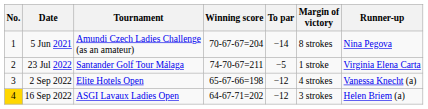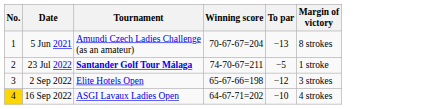- column: Runner-up | Nina Pegova | Virginia Elena Carta | Vanessa Knecht (a) | Helen Briem (a)
5 Jun 2021 | To par: −14 -> −13
23 Jul 2022 | Tournament: normal -> bold
2 Sep 2022 | Margin of victory: 4 strokes -> 3 strokes
16 Sep 2022 | To par: −12 -> −10
16 Sep 2022 | Margin of victory: 3 strokes -> 4 strokes
